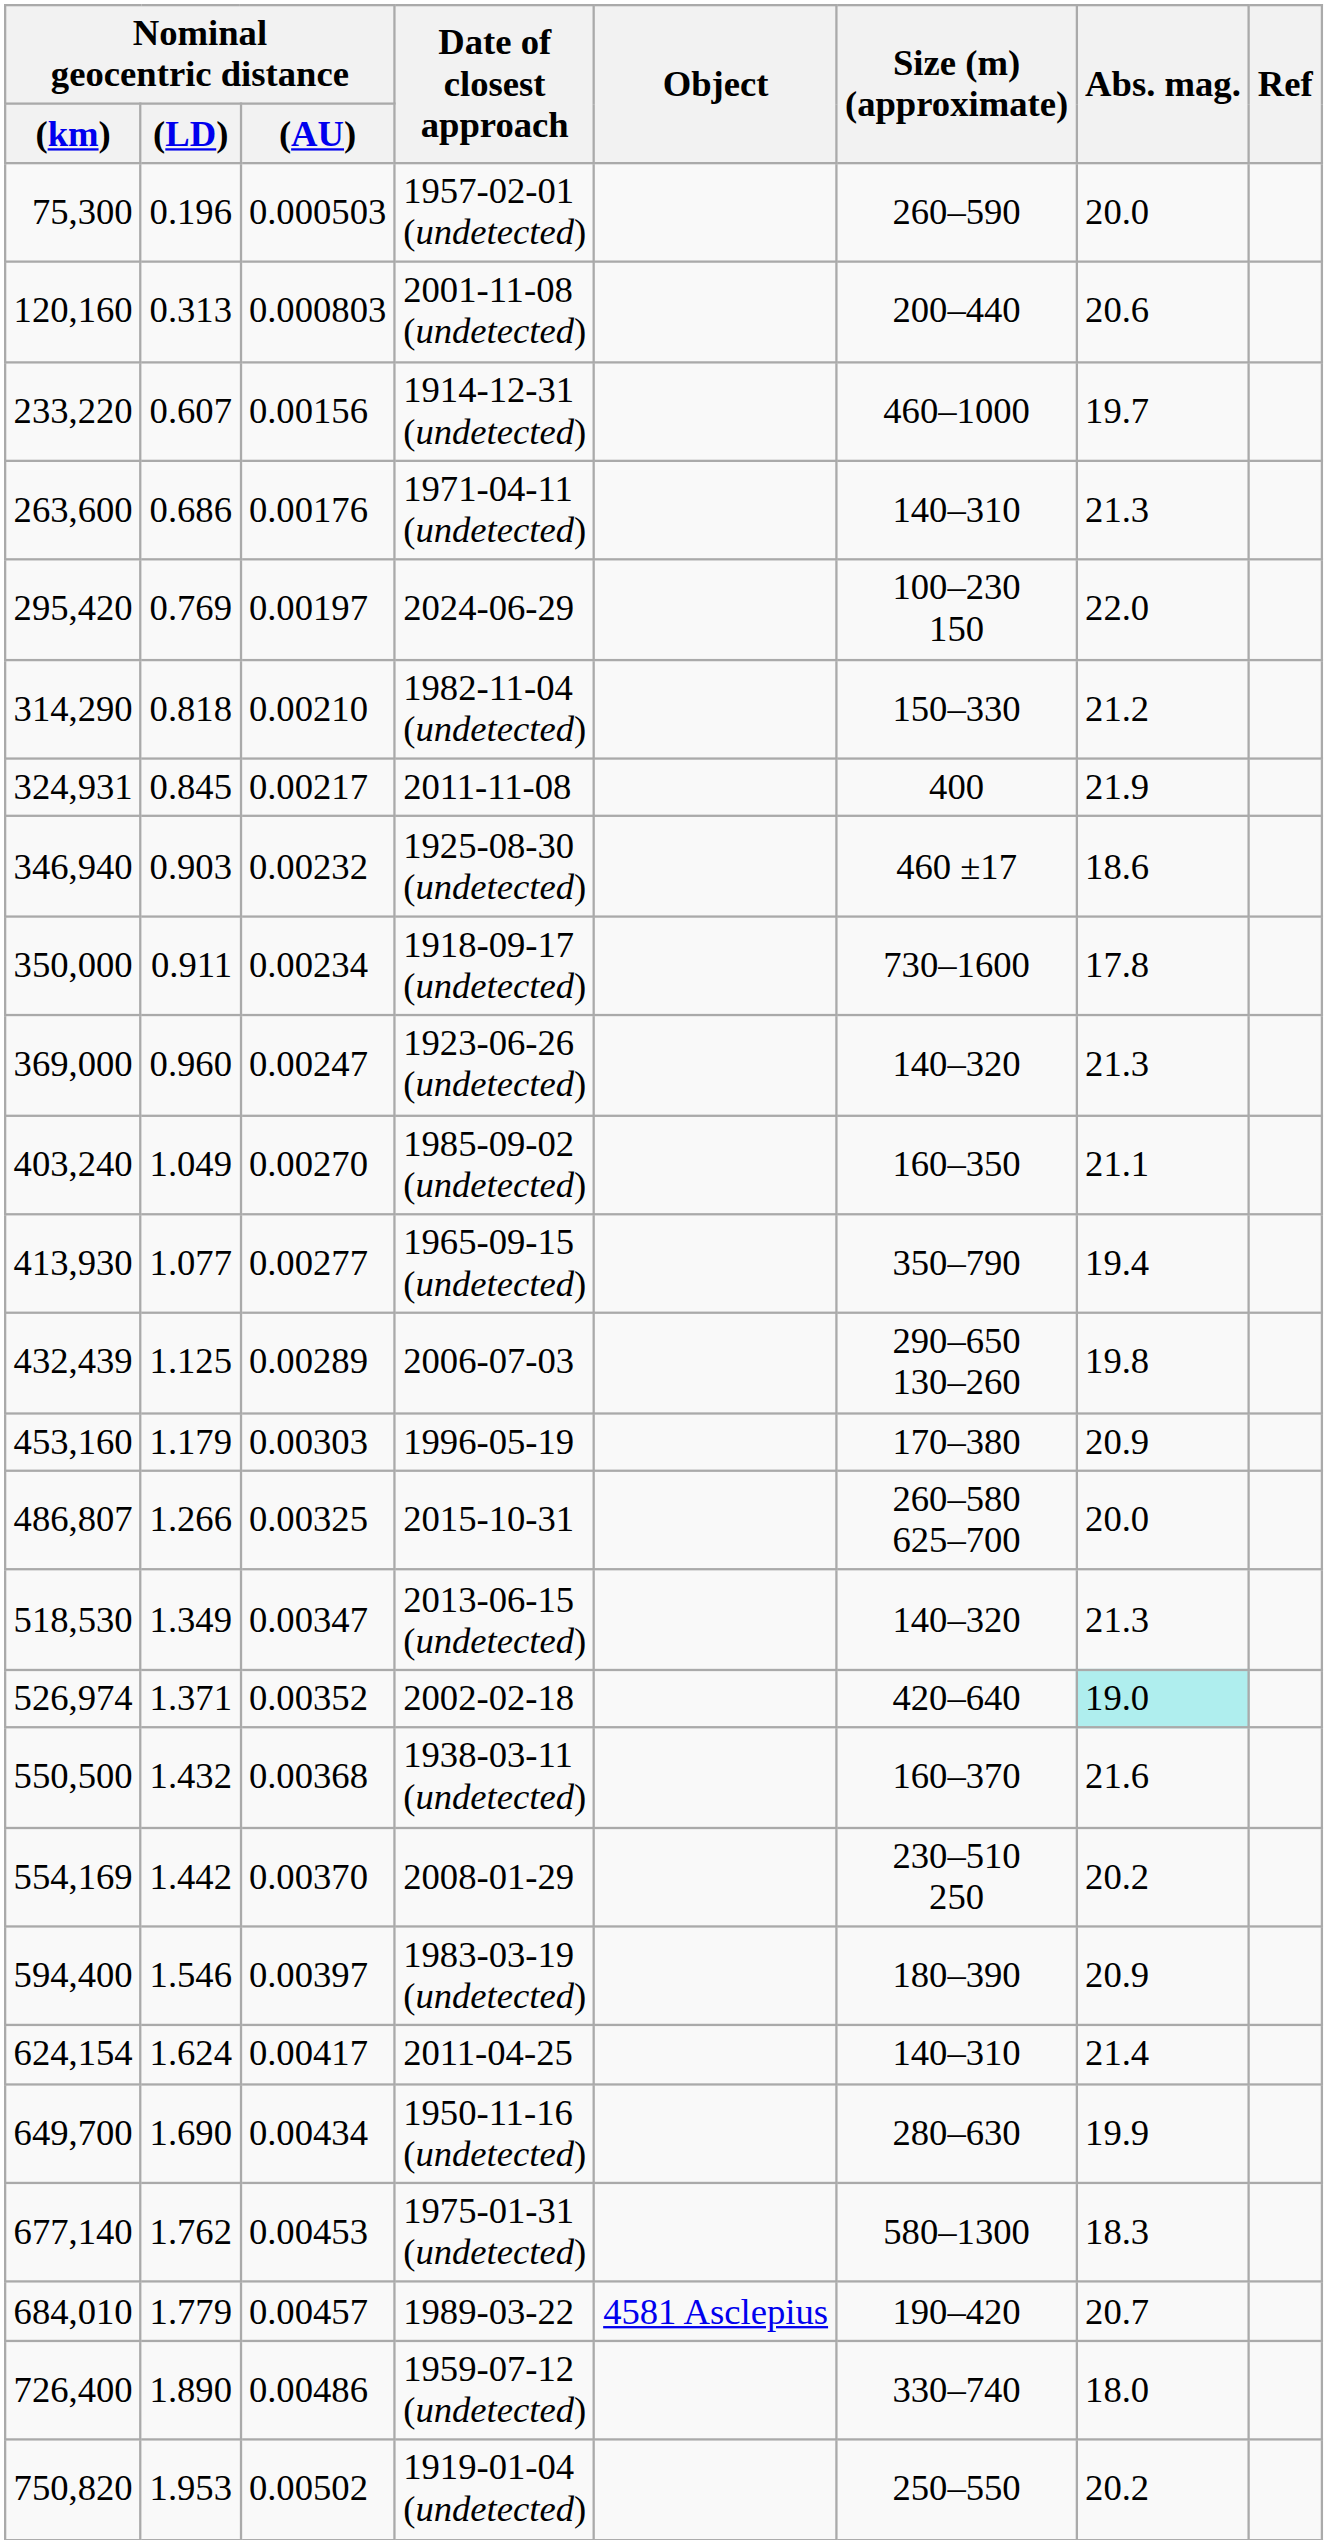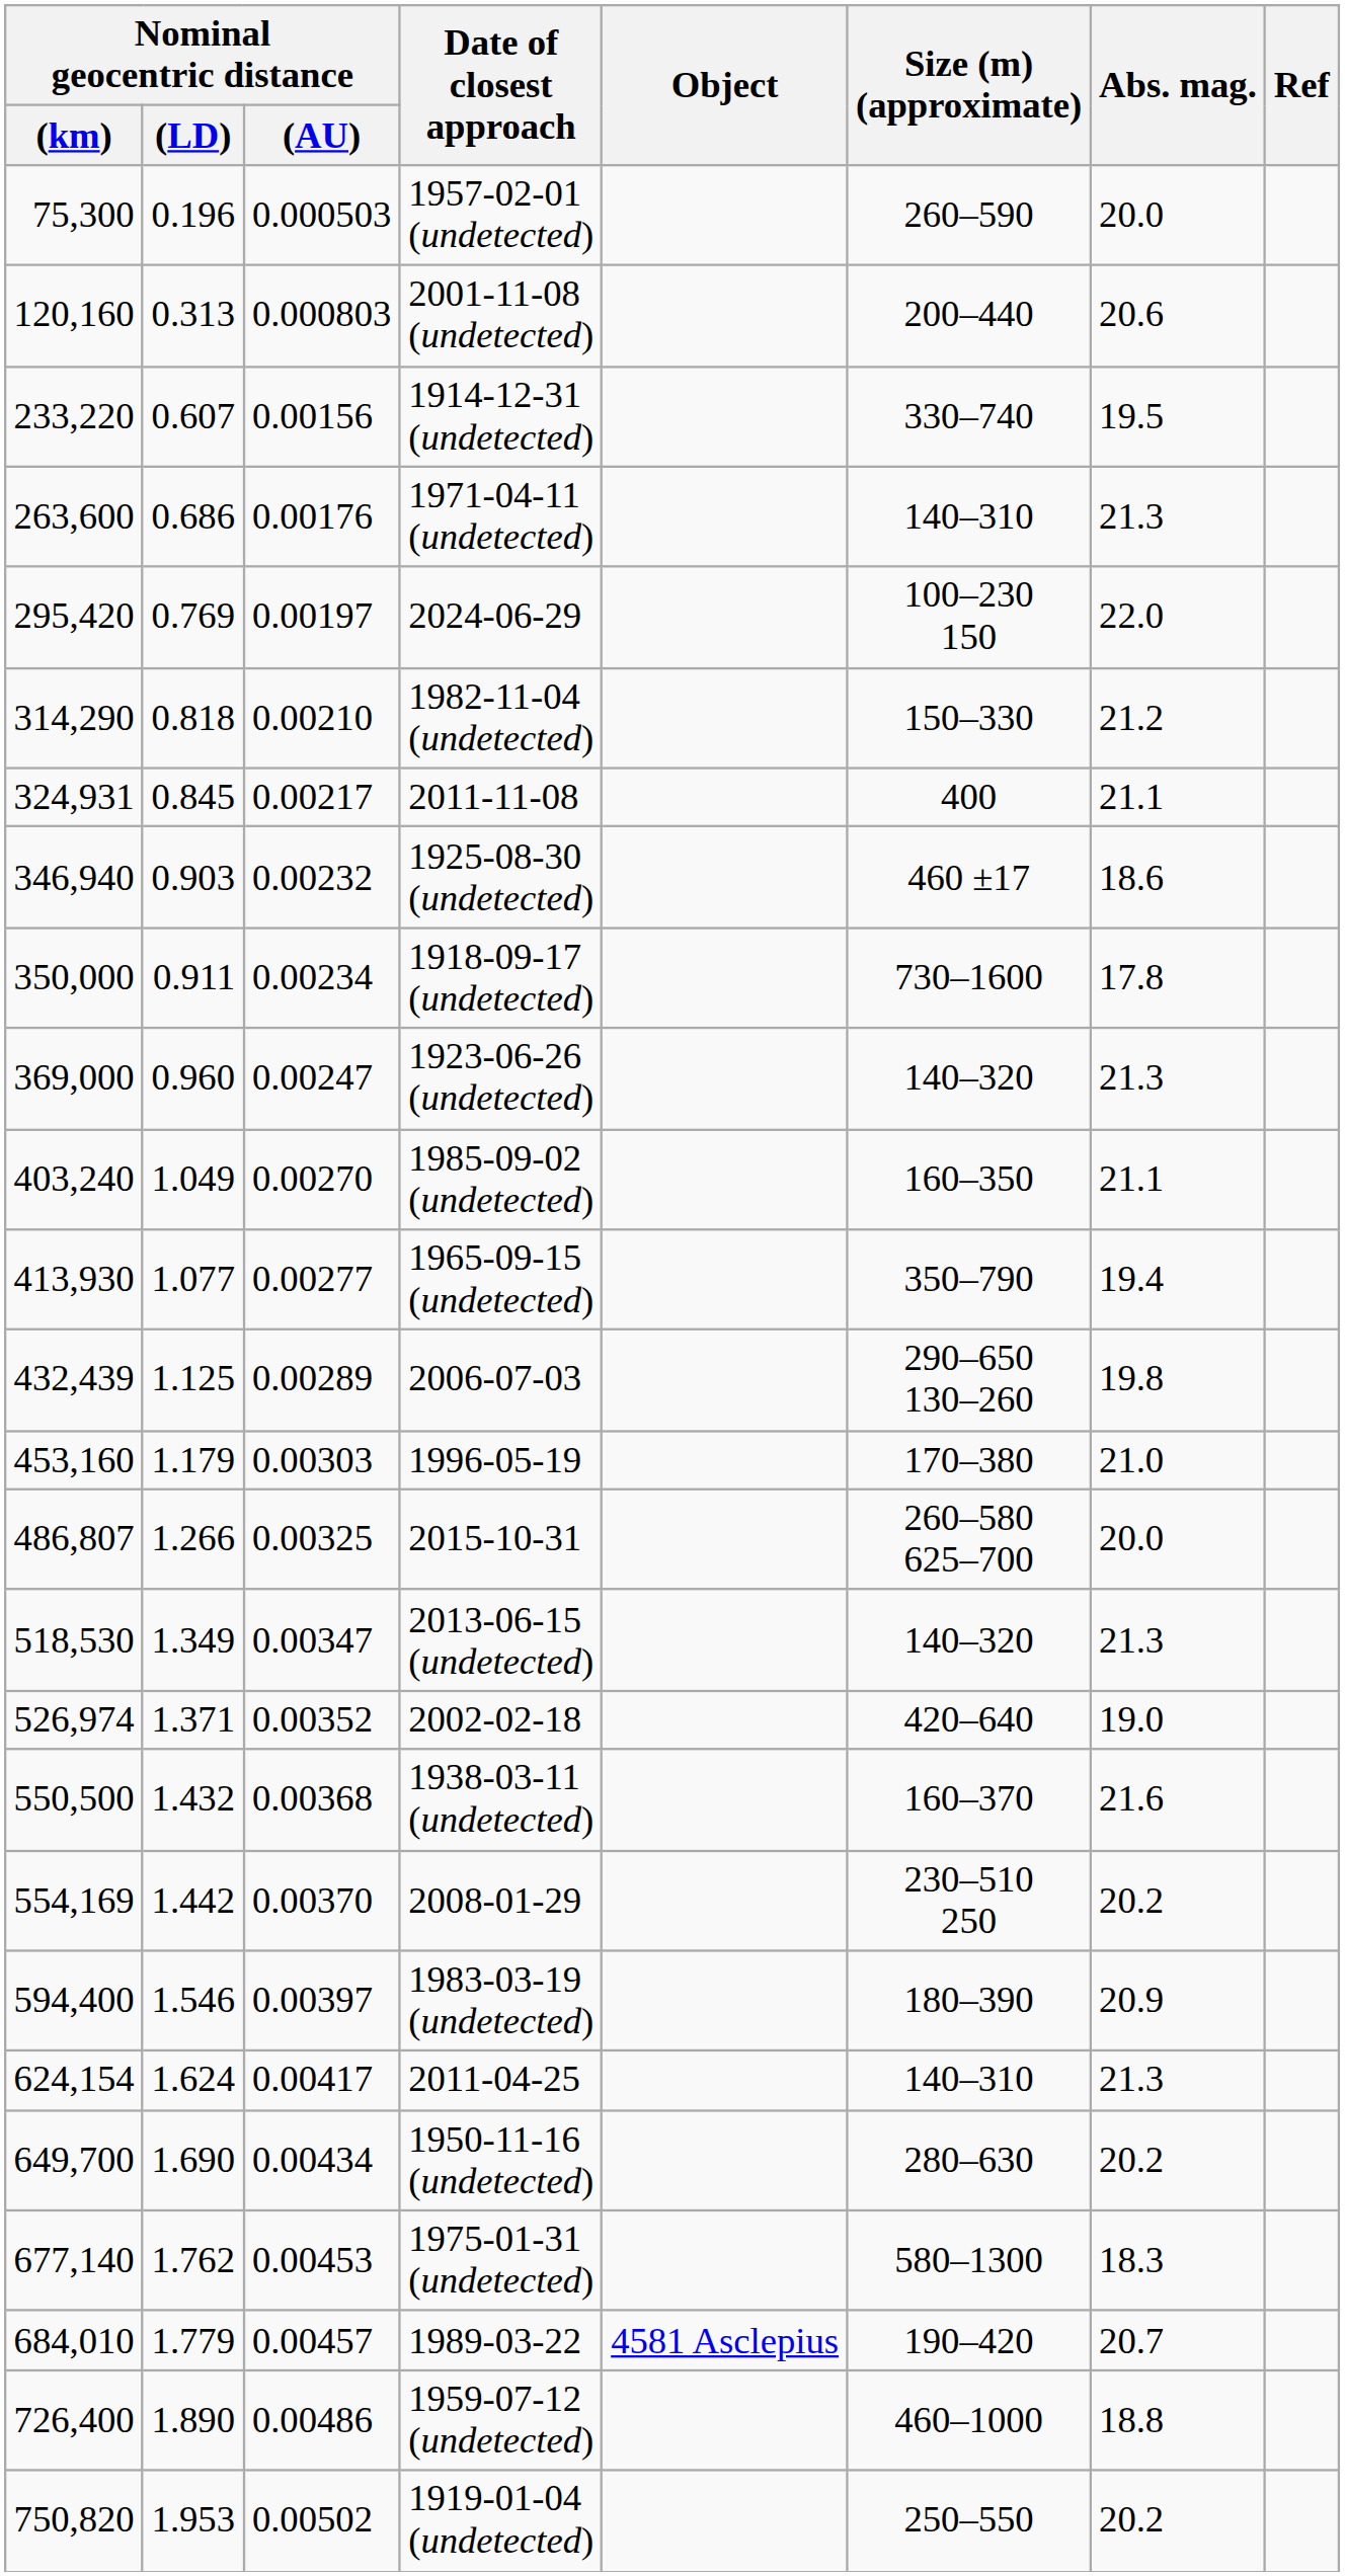1914-12-31 (undetected) | Size (m) (approximate): 460–1000 -> 330–740
1914-12-31 (undetected) | Abs. mag.: 19.7 -> 19.5
2011-11-08 | Abs. mag.: 21.9 -> 21.1
1996-05-19 | Abs. mag.: 20.9 -> 21.0
2002-02-18 | Abs. mag.: paleturquoise background -> no background
2011-04-25 | Abs. mag.: 21.4 -> 21.3
1950-11-16 (undetected) | Abs. mag.: 19.9 -> 20.2
1959-07-12 (undetected) | Size (m) (approximate): 330–740 -> 460–1000
1959-07-12 (undetected) | Abs. mag.: 18.0 -> 18.8
